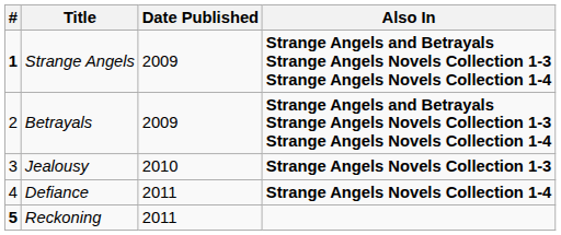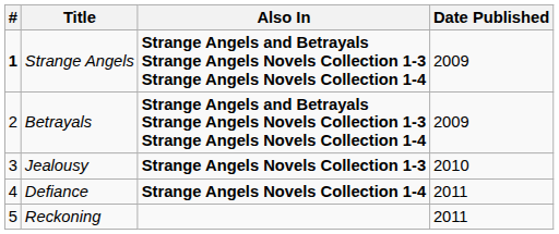columns swapped: Date Published <-> Also In
Reckoning | #: bold -> normal
